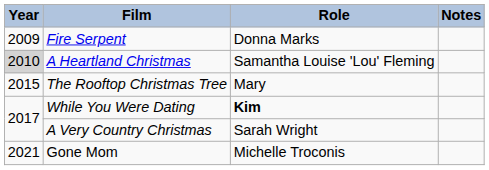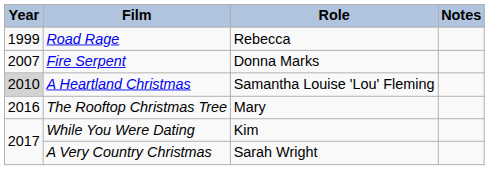+ row: 1999 | Road Rage | Rebecca
Fire Serpent | Year: 2009 -> 2007
The Rooftop Christmas Tree | Year: 2015 -> 2016
While You Were Dating | Role: bold -> normal
- row: 2021 | Gone Mom | Michelle Troconis
